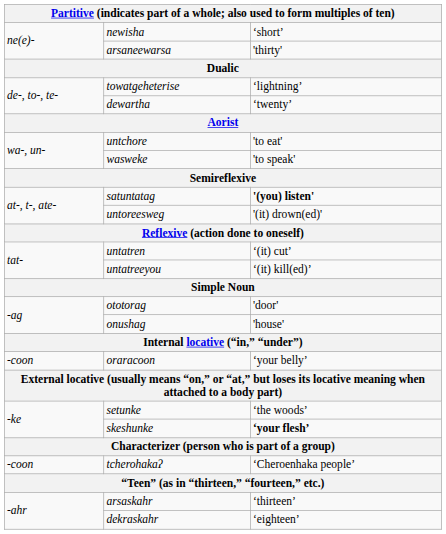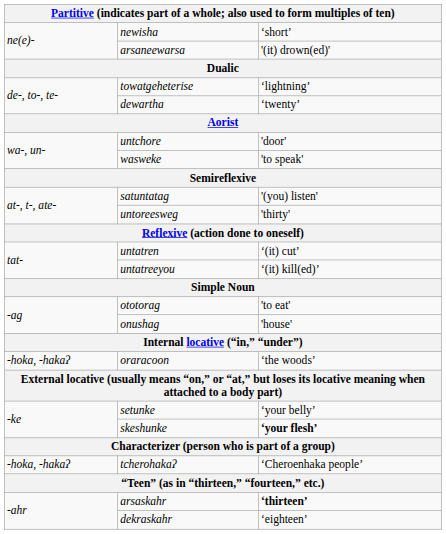arsaneewarsa | column 3: 'thirty' -> '(it) drown(ed)'
untchore | column 3: 'to eat' -> 'door'
satuntatag | column 3: bold -> normal
untoreesweg | column 3: '(it) drown(ed)' -> 'thirty'
ototorag | column 3: 'door' -> 'to eat'
oraracoon | column 1: -coon -> -hoka, -hakaʔ
oraracoon | column 3: ‘your belly’ -> ‘the woods’
setunke | column 3: ‘the woods’ -> ‘your belly’
tcherohakaʔ | column 1: -coon -> -hoka, -hakaʔ
arsaskahr | column 3: normal -> bold
